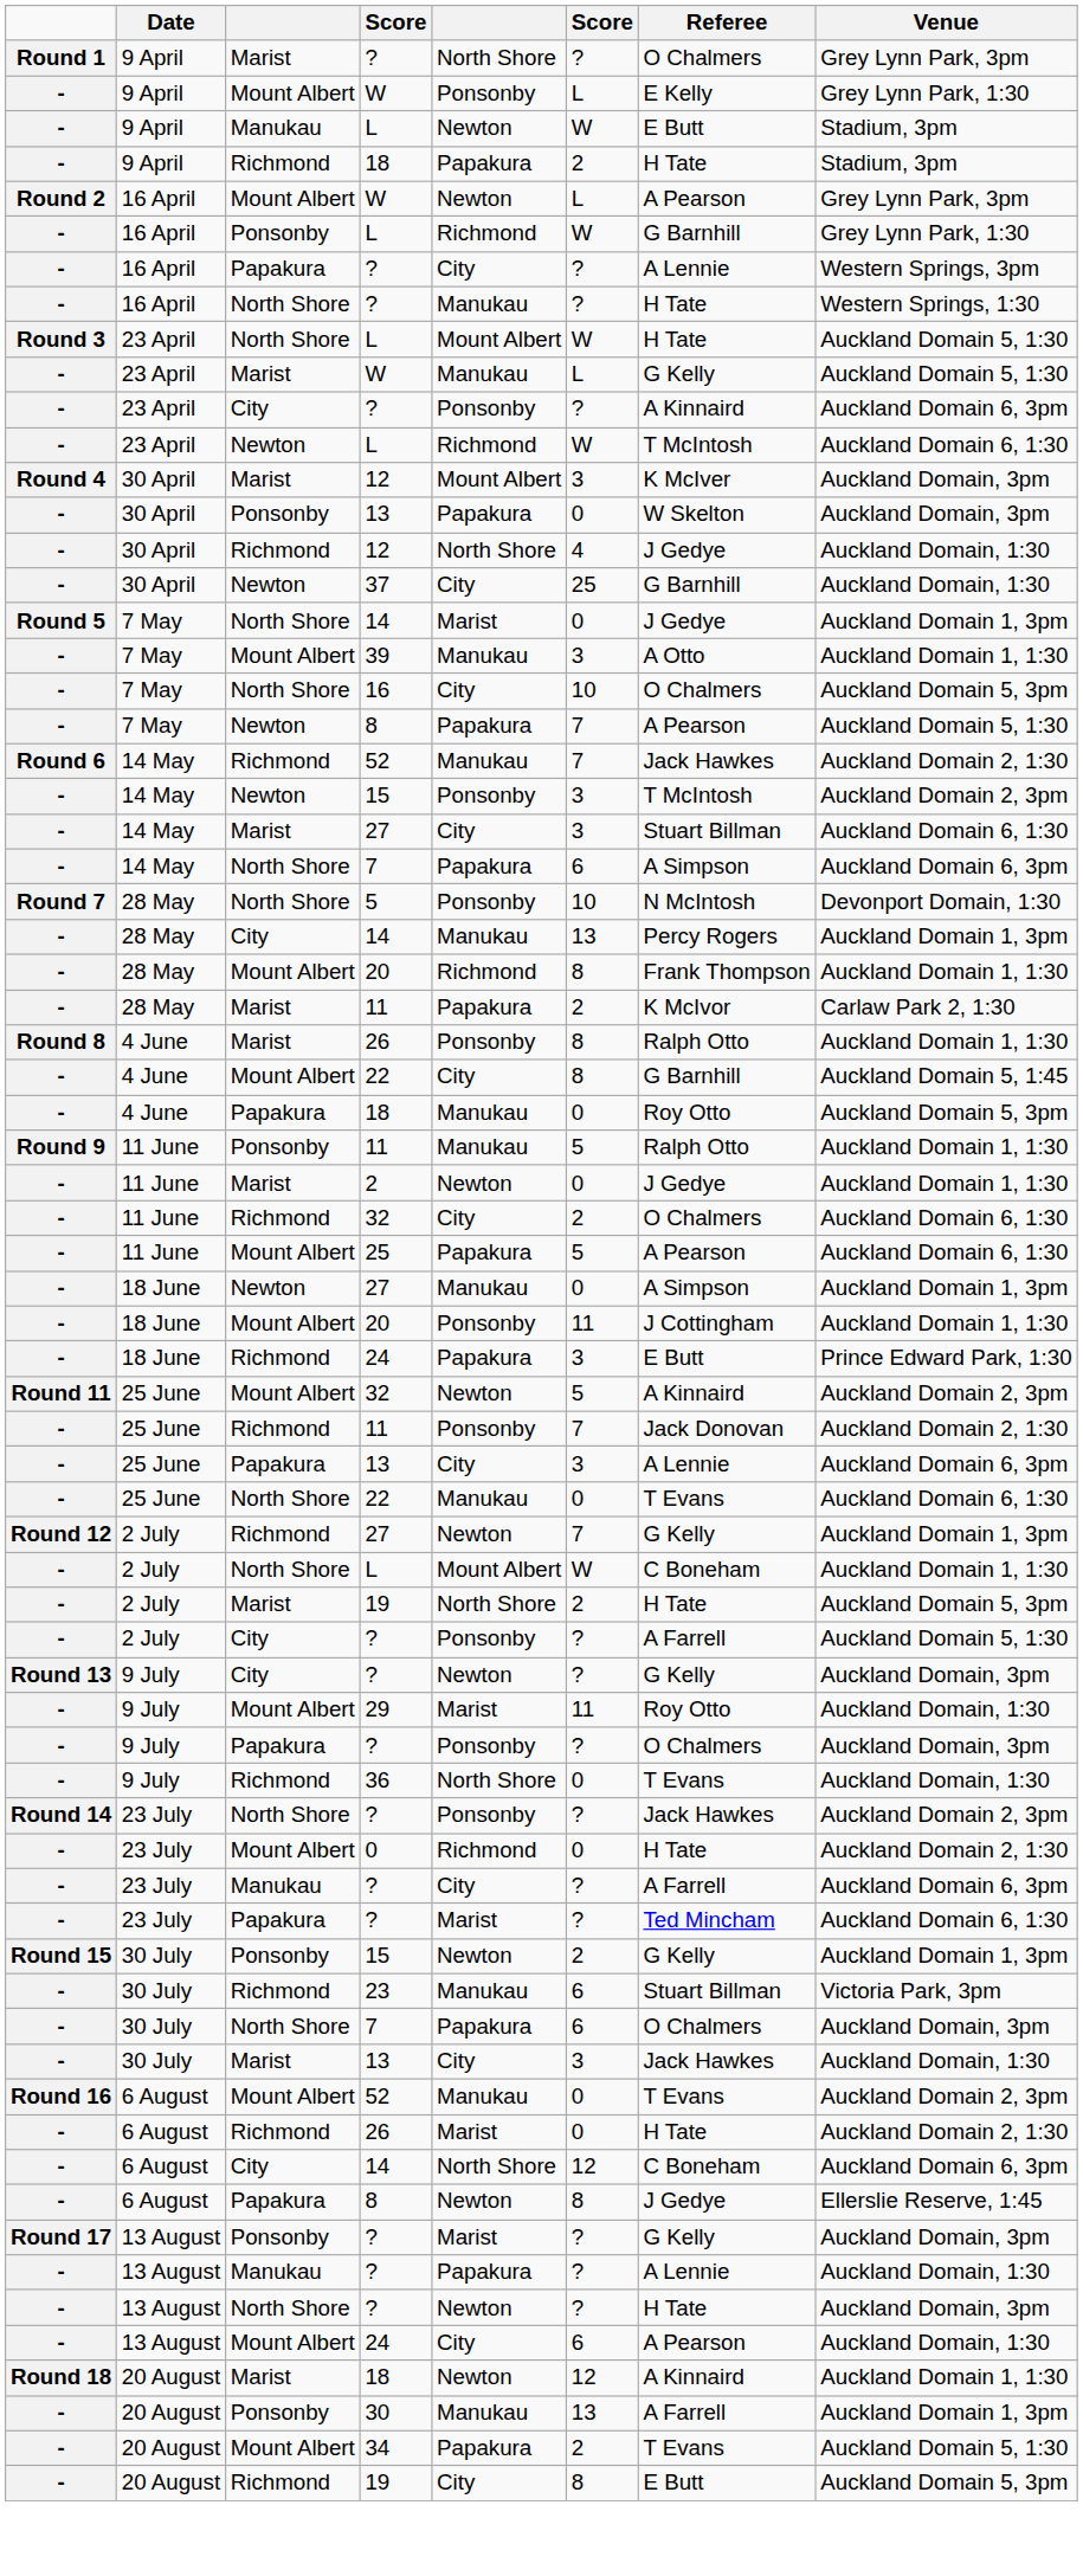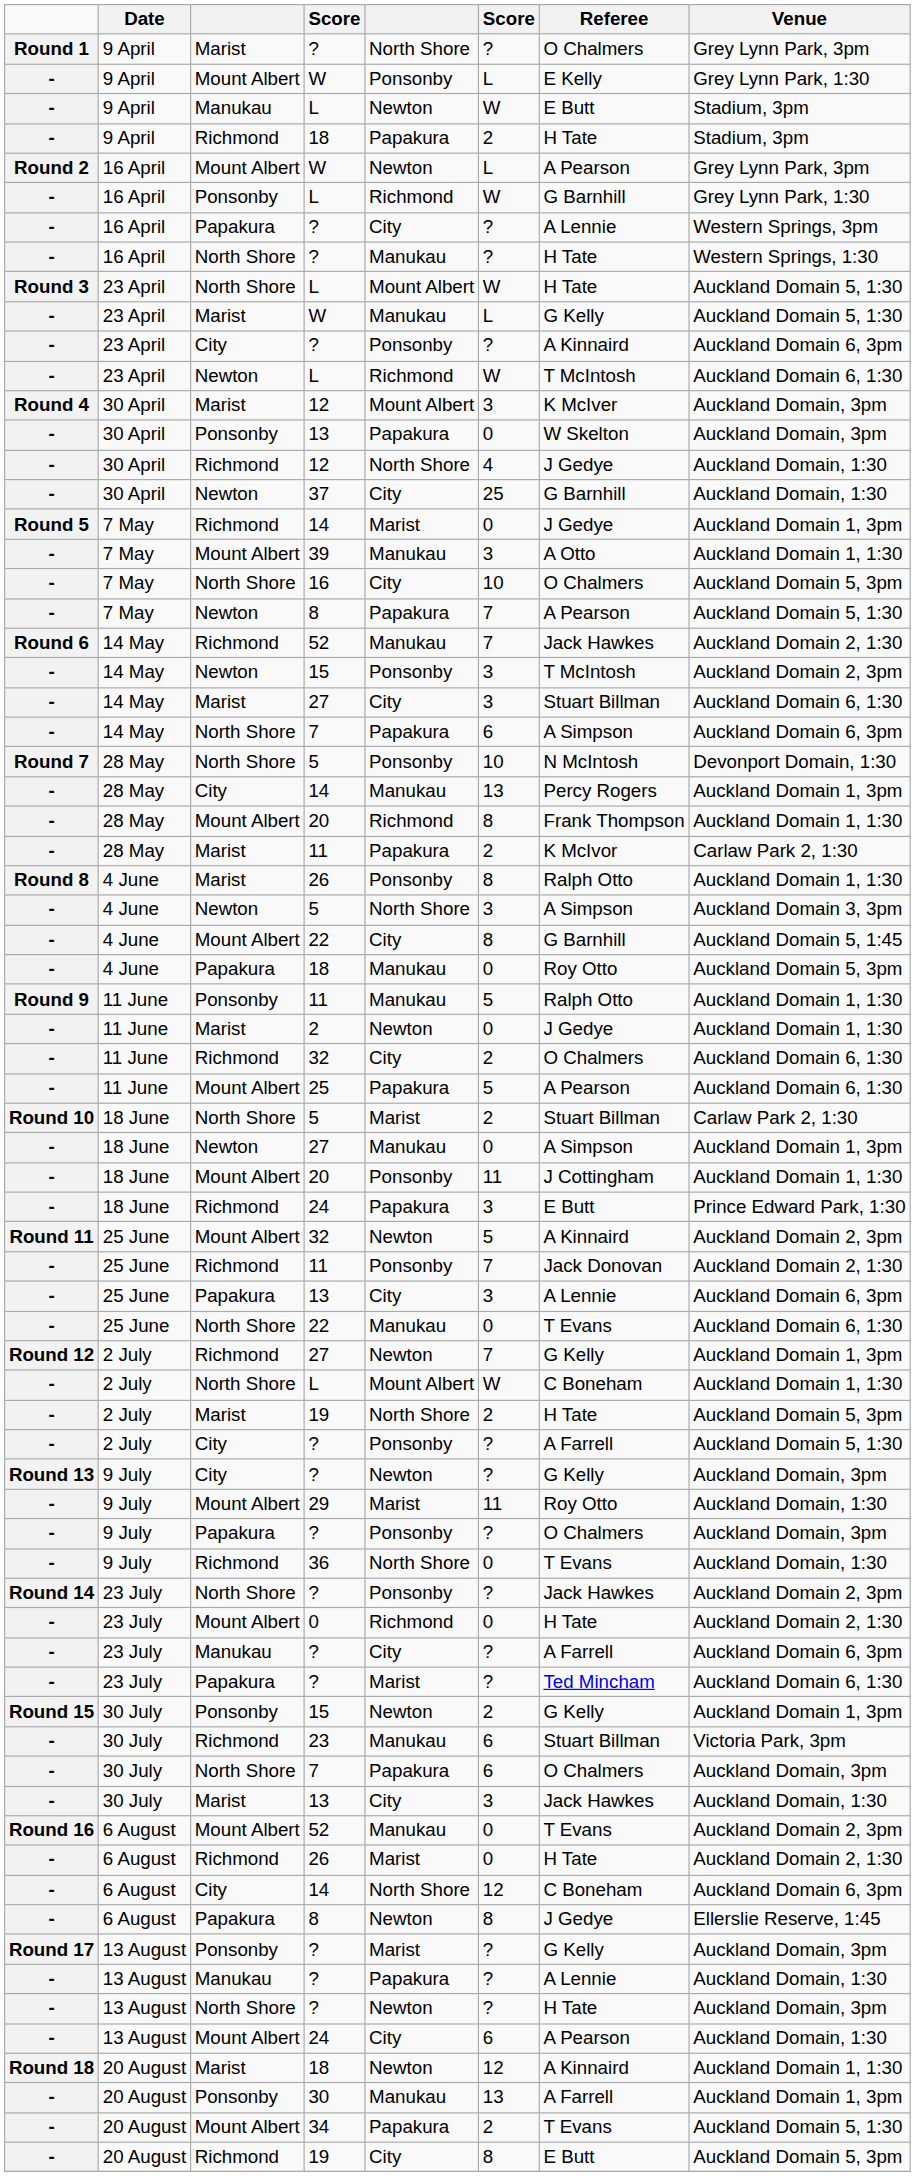7 May / 14 | column 3: North Shore -> Richmond
+ row: - | 4 June | Newton | 5 | North Shore | 3 | A Simpson | Auckland Domain 3, 3pm
+ row: Round 10 | 18 June | North Shore | 5 | Marist | 2 | Stuart Billman | Carlaw Park 2, 1:30
